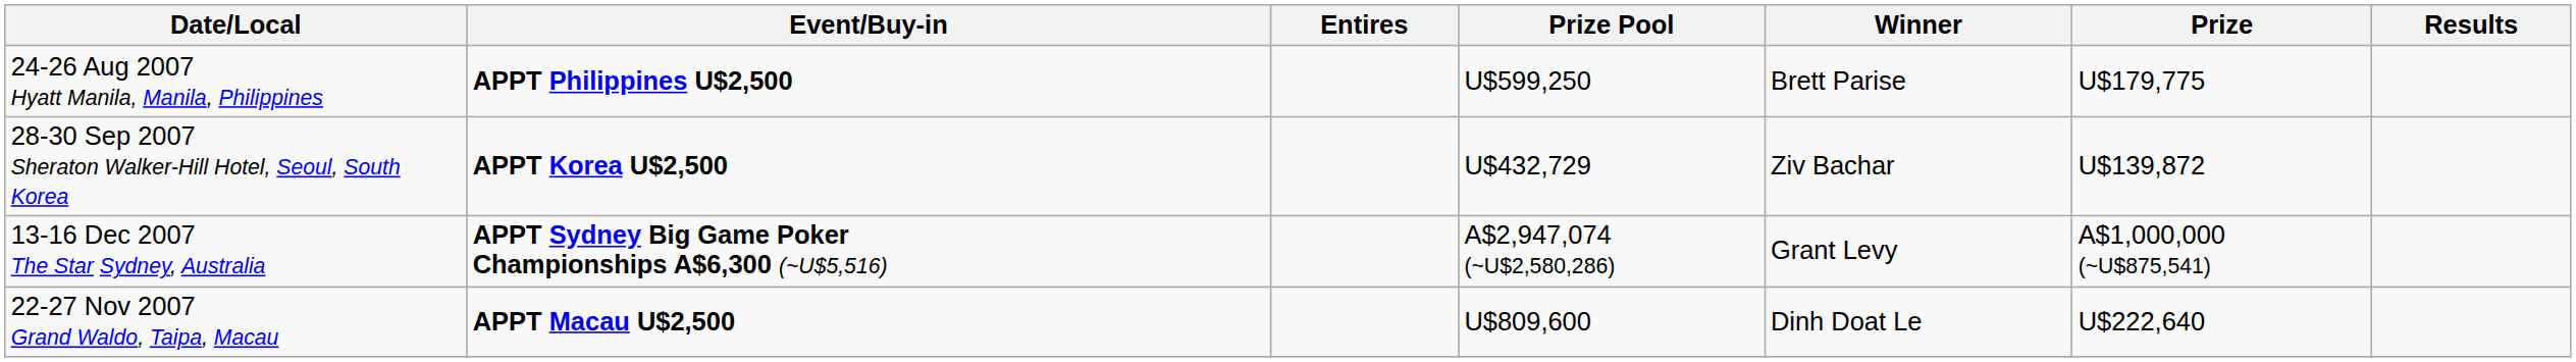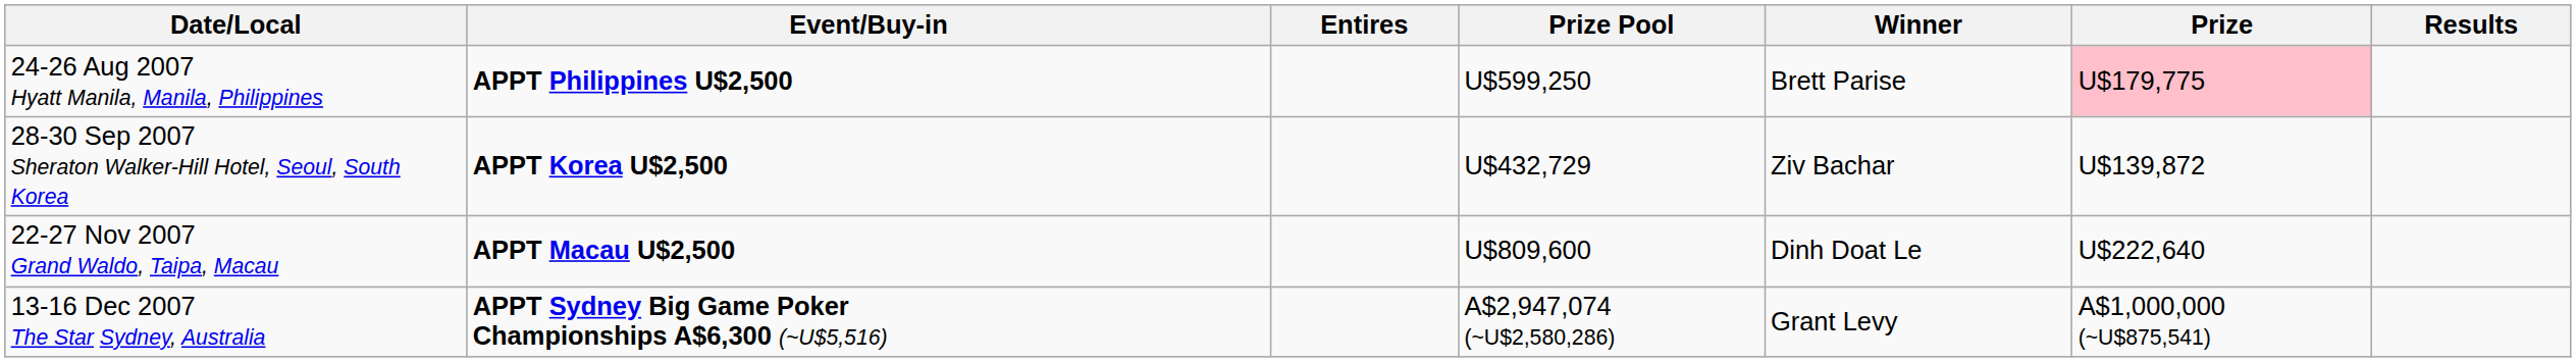24-26 Aug 2007 Hyatt Manila, Manila, Philippines | Prize: no background -> pink background
rows swapped: 22-27 Nov 2007 Grand Waldo, Taipa, Macau <-> 13-16 Dec 2007 The Star Sydney, Australia
